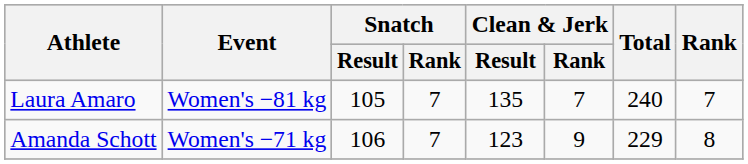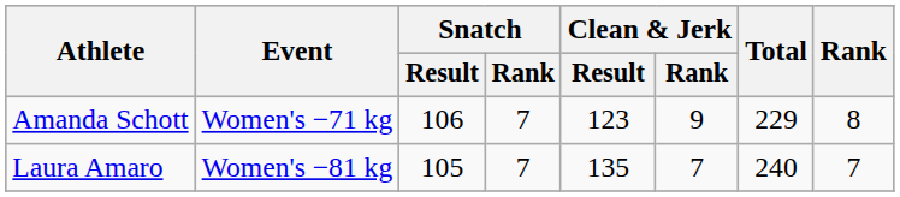rows swapped: Amanda Schott <-> Laura Amaro
